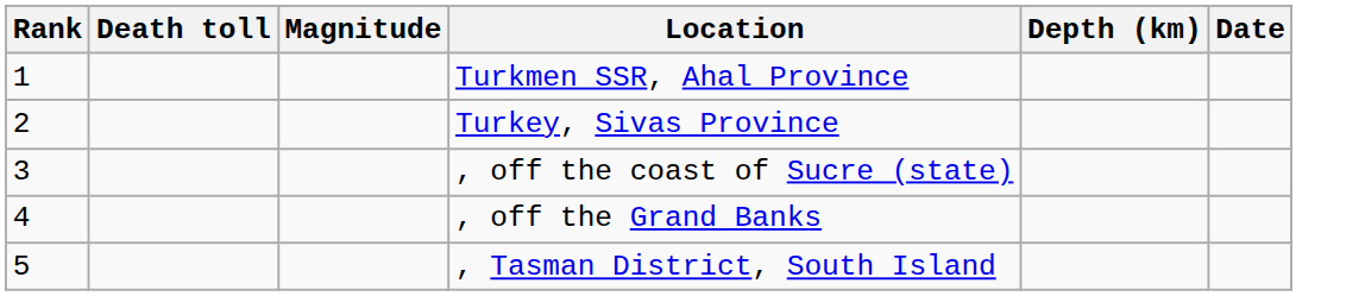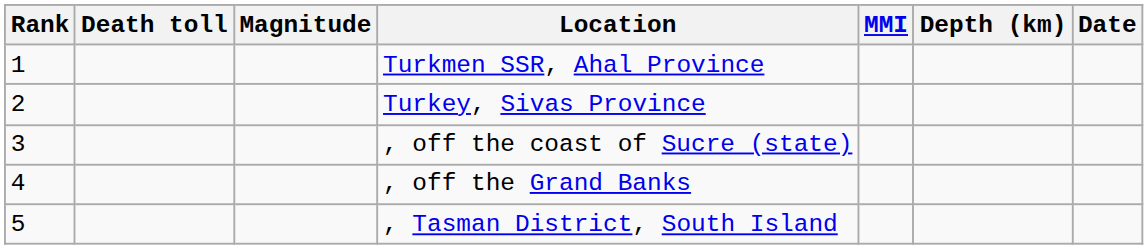+ column: MMI
